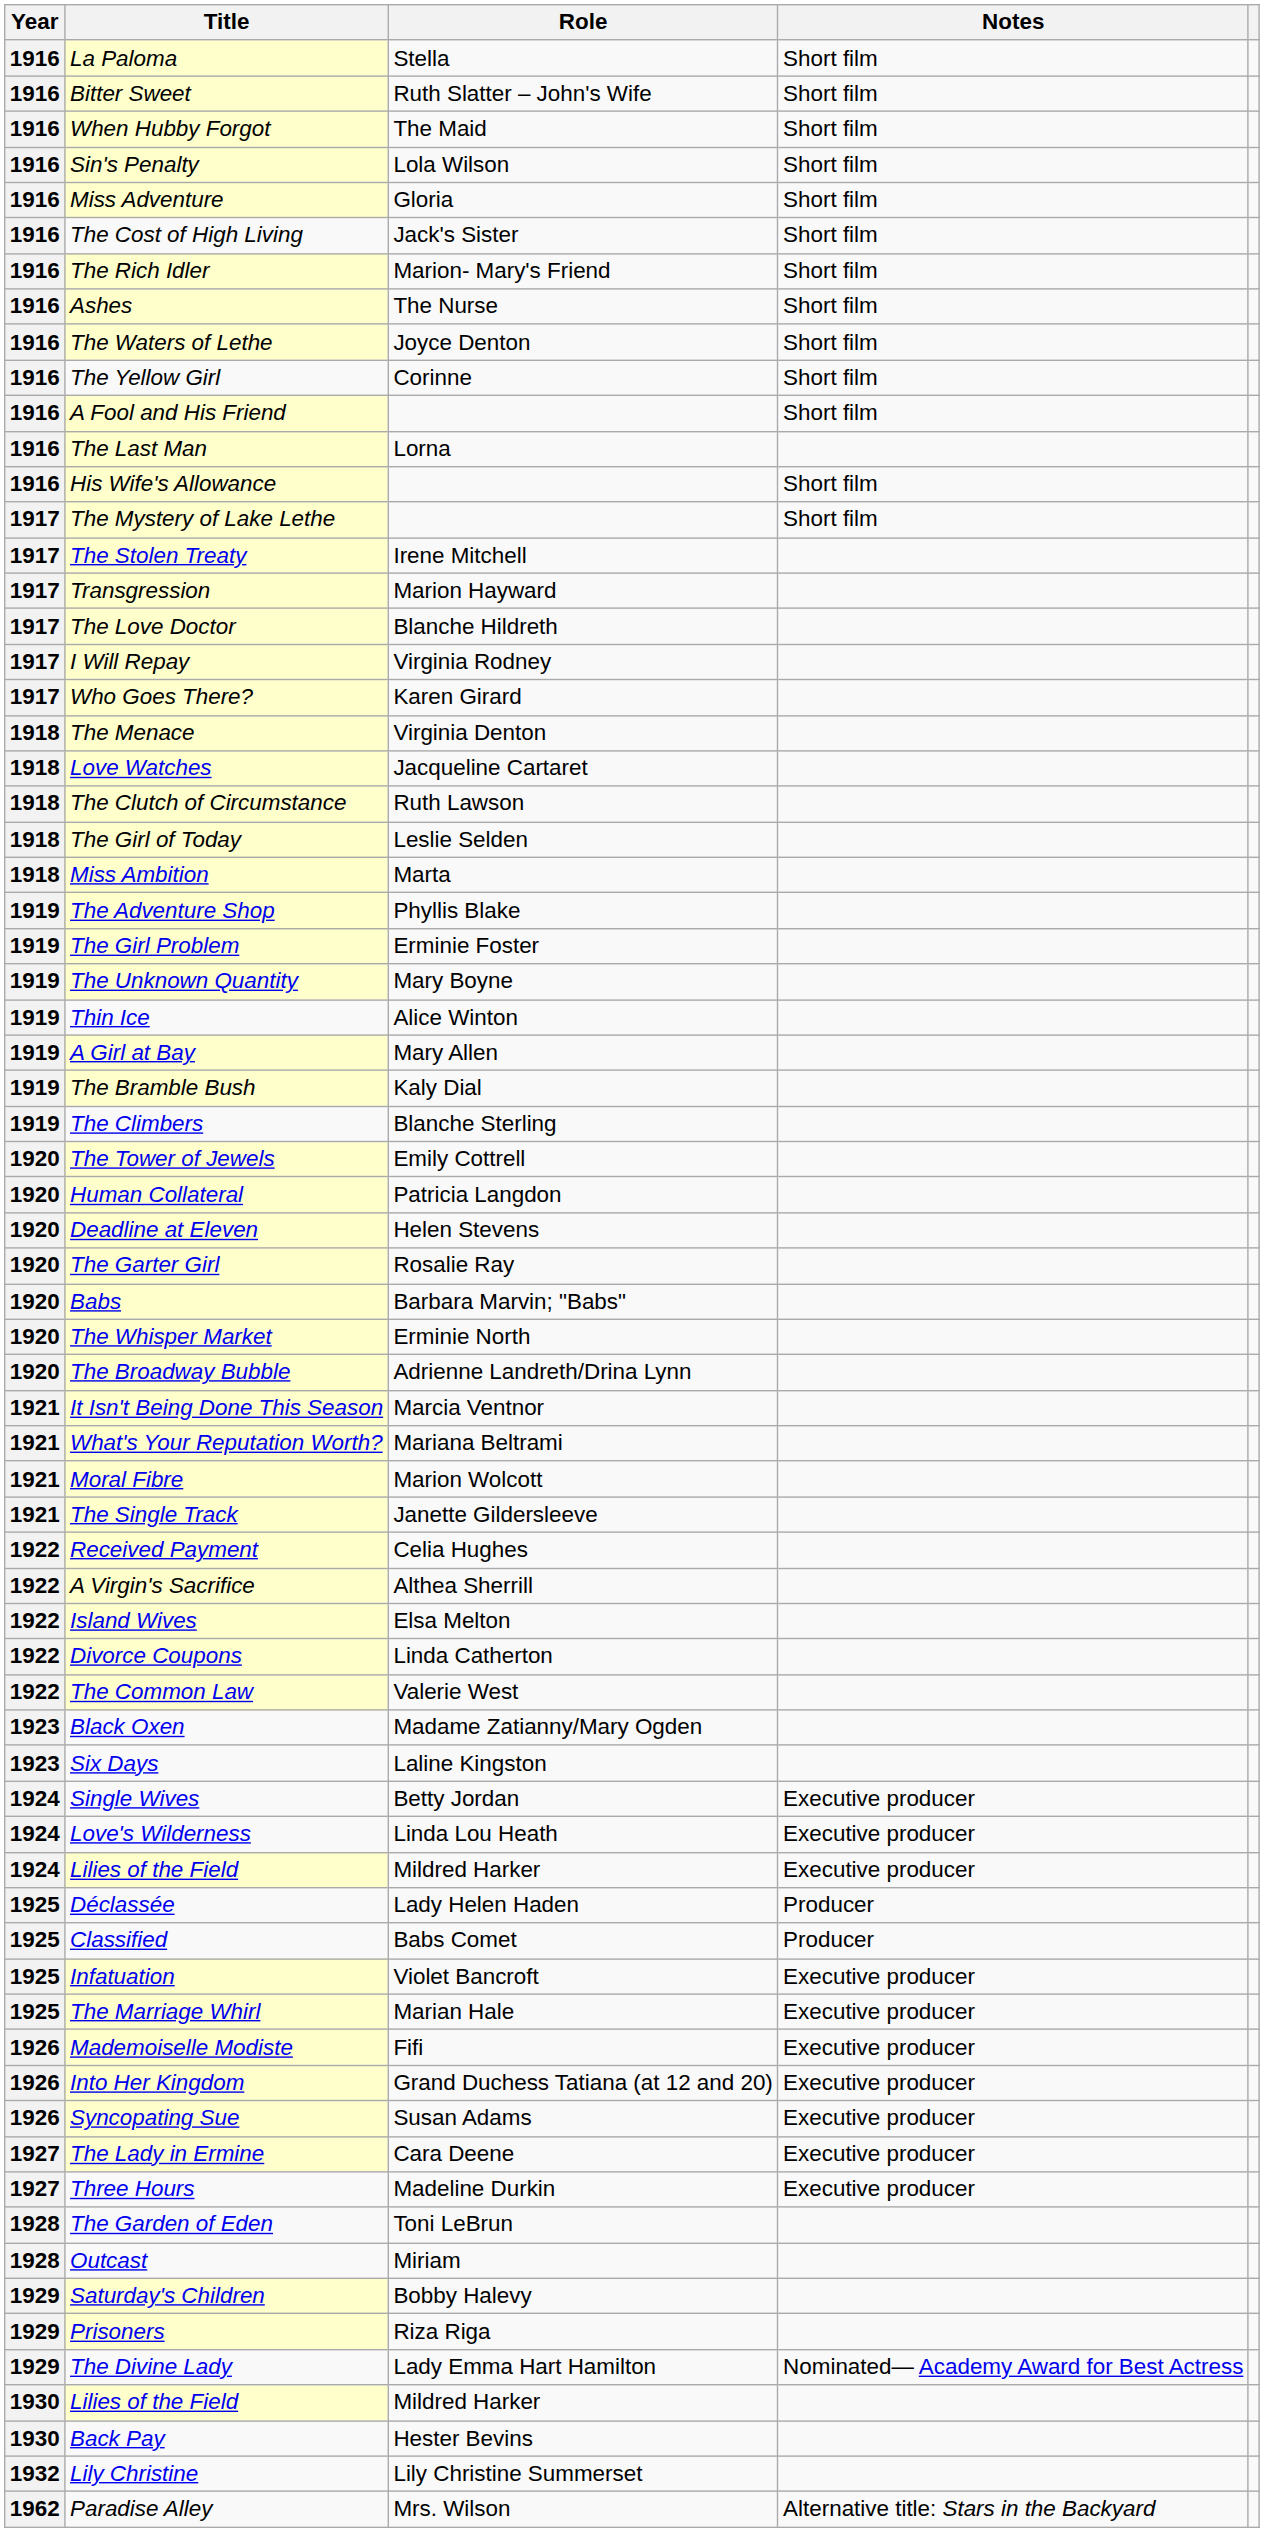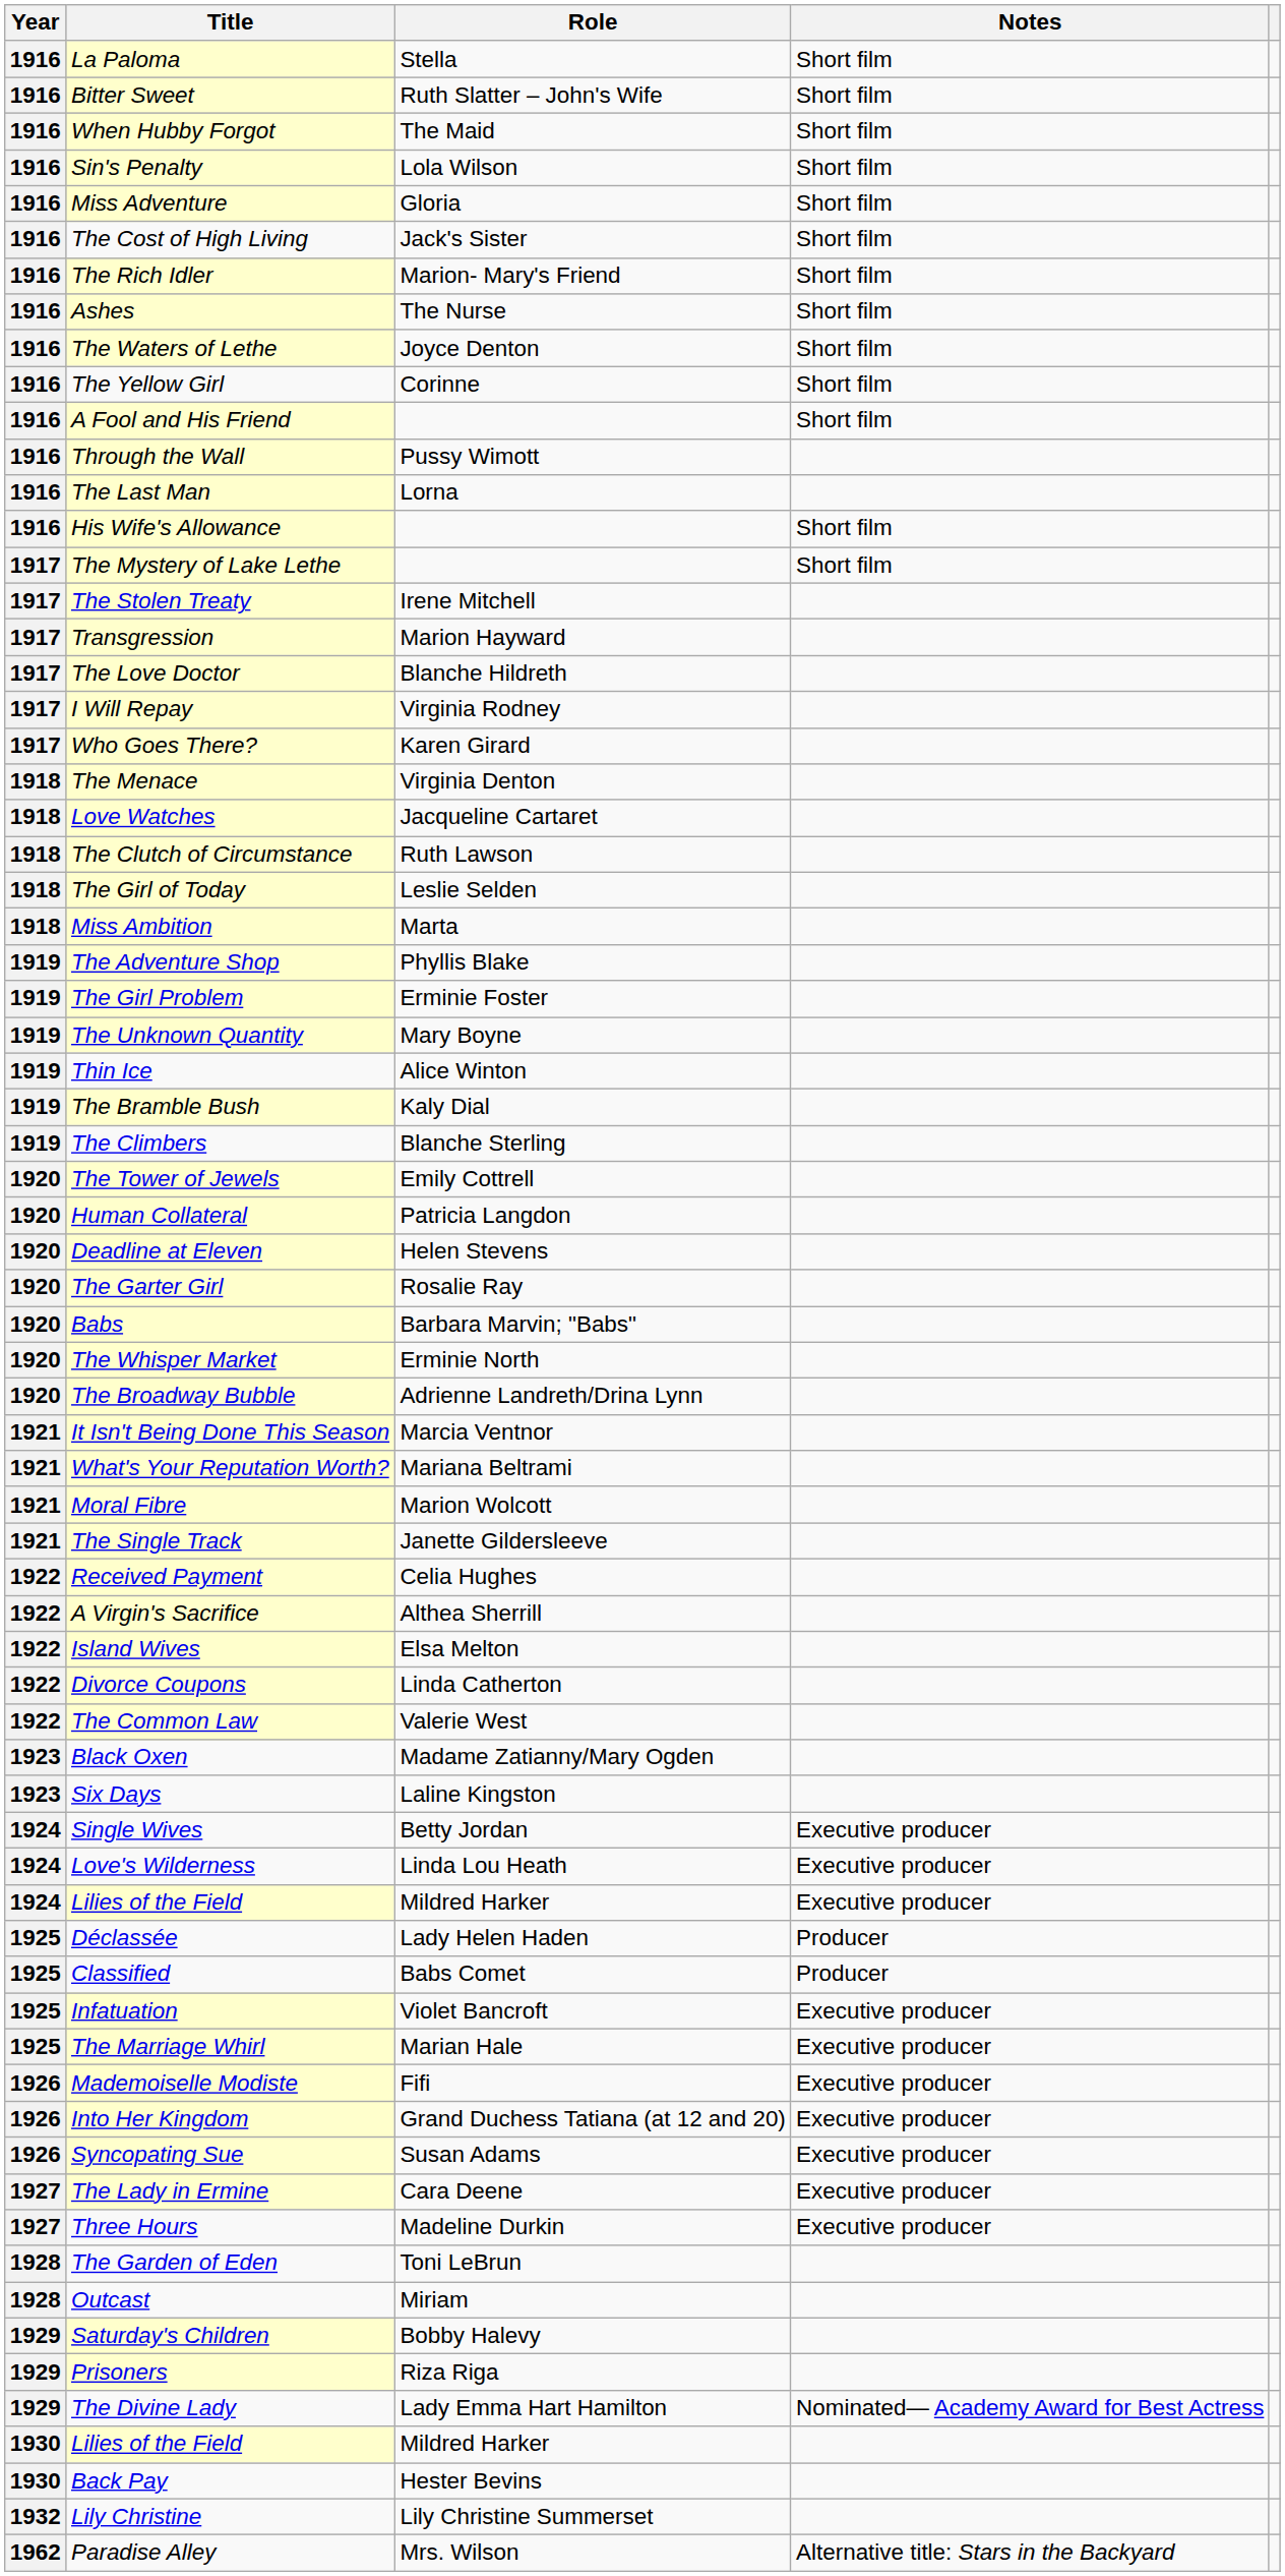+ row: 1916 | Through the Wall | Pussy Wimott
- row: 1919 | A Girl at Bay | Mary Allen
